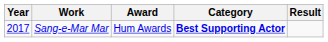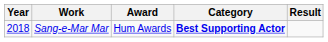Sang-e-Mar Mar | Year: 2017 -> 2018
